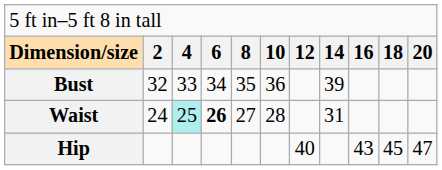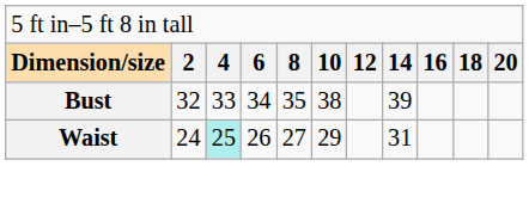Bust | column 6: 36 -> 38
Waist | column 4: bold -> normal
Waist | column 6: 28 -> 29
- row: Hip | 40 | 43 | 45 | 47
